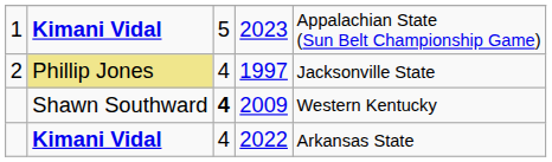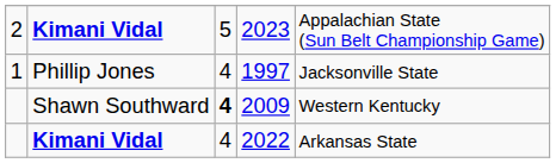2023 | column 1: 1 -> 2
1997 | column 1: 2 -> 1
1997 | column 2: khaki background -> no background
